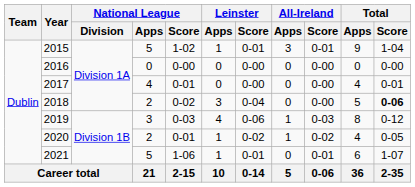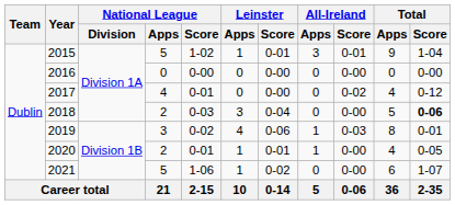2017 | All-Ireland / Score: 0-00 -> 0-02
2017 | Total / Score: 0-01 -> 0-12
2018 | National League / Score: 0-02 -> 0-03
2019 | National League / Score: 0-03 -> 0-02
2019 | Total / Score: 0-12 -> 0-01
2020 | Leinster / Score: 0-02 -> 0-01
2020 | All-Ireland / Score: 0-02 -> 0-00
2021 | Leinster / Score: 0-01 -> 0-02
2021 | All-Ireland / Score: 0-01 -> 0-00
